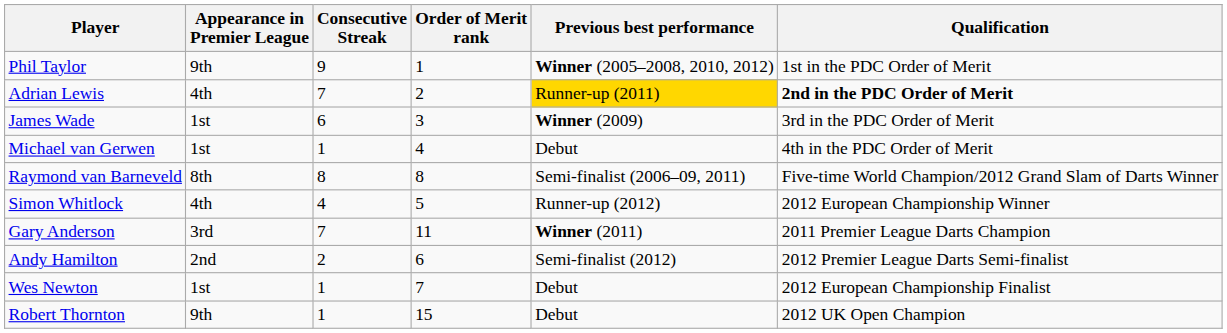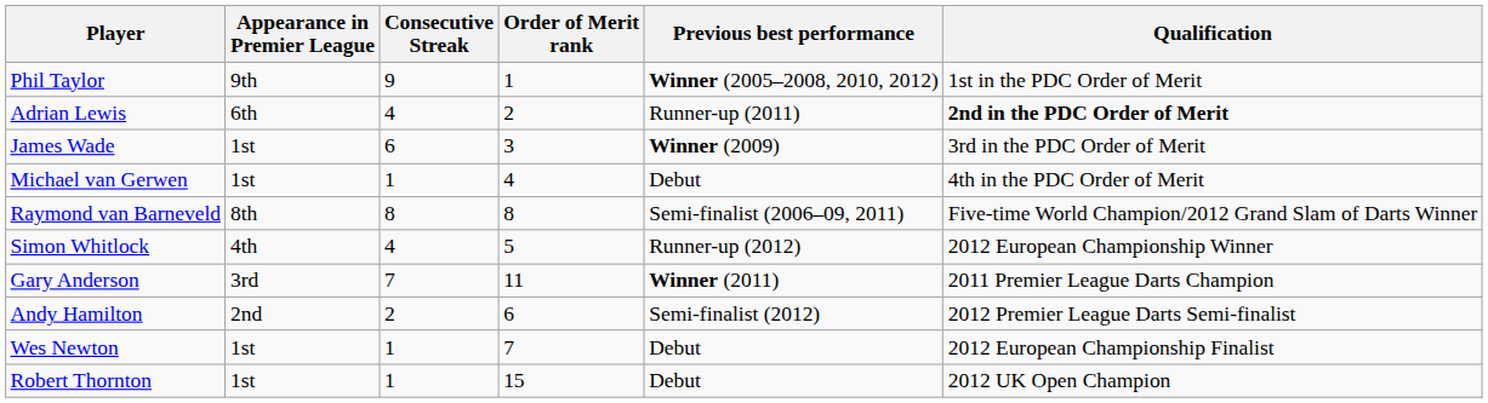Adrian Lewis | Appearance in Premier League: 4th -> 6th
Adrian Lewis | Consecutive Streak: 7 -> 4
Adrian Lewis | Previous best performance: gold background -> no background
Robert Thornton | Appearance in Premier League: 9th -> 1st
